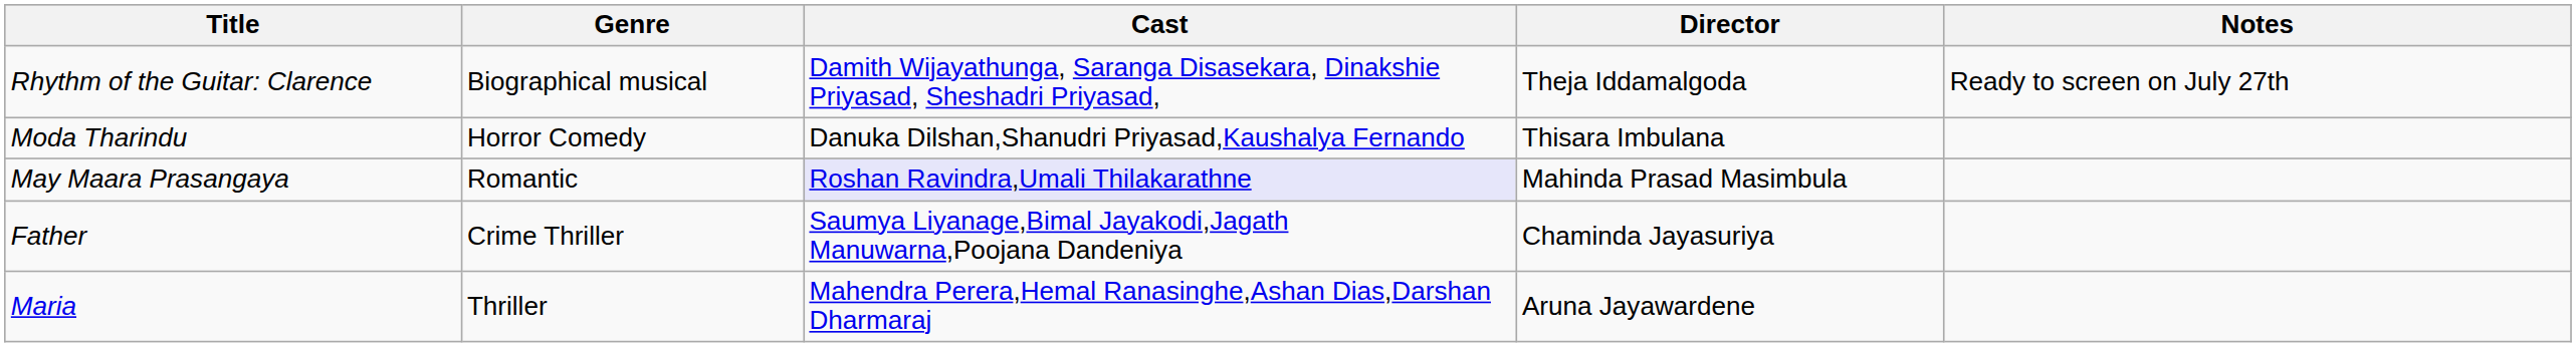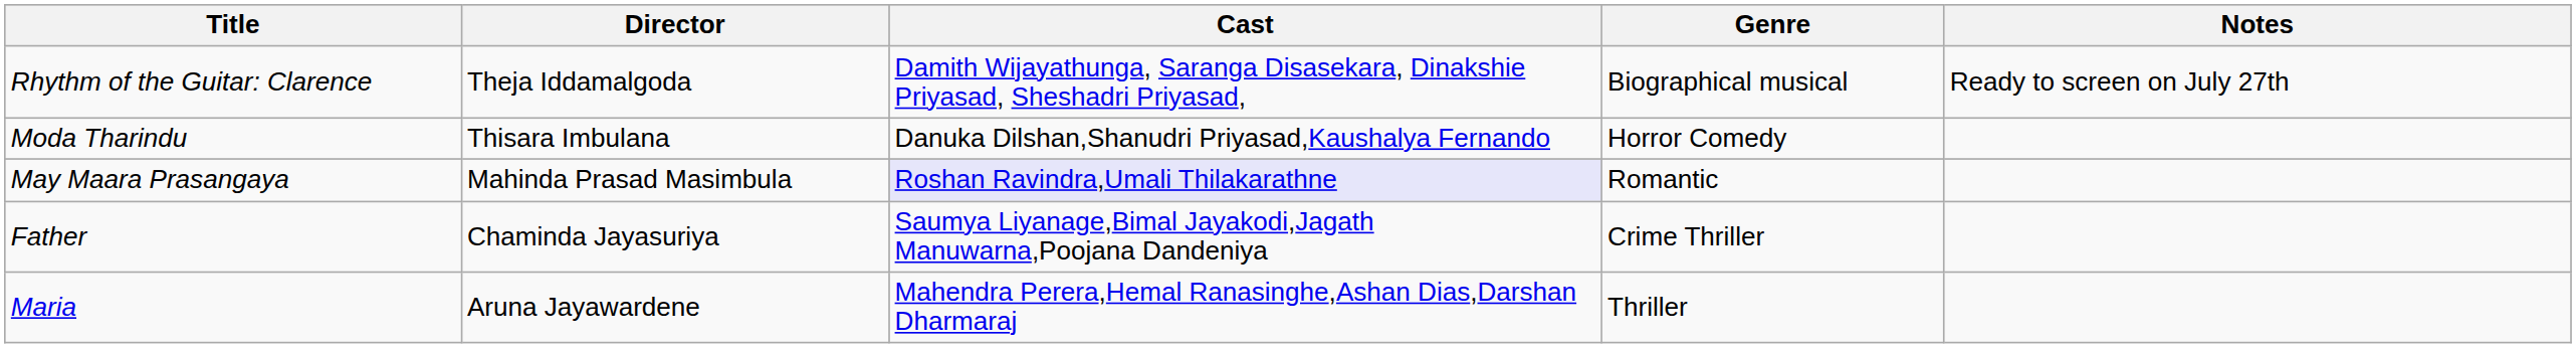columns swapped: Director <-> Genre
